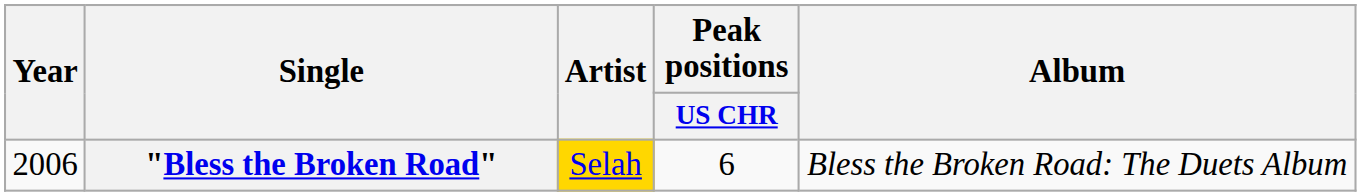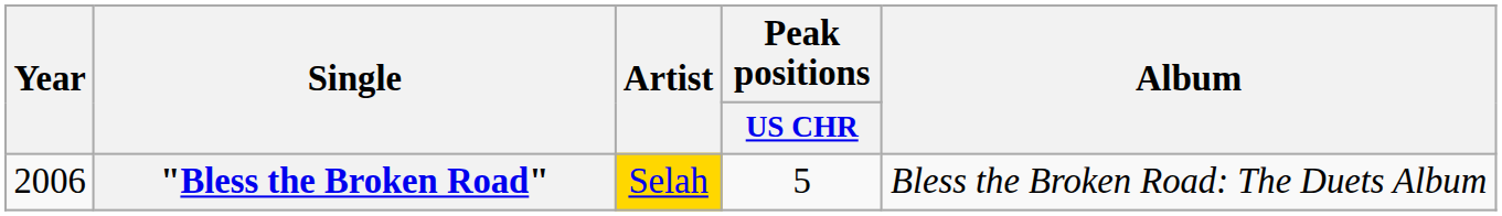"Bless the Broken Road" | Peak positions / US CHR: 6 -> 5
